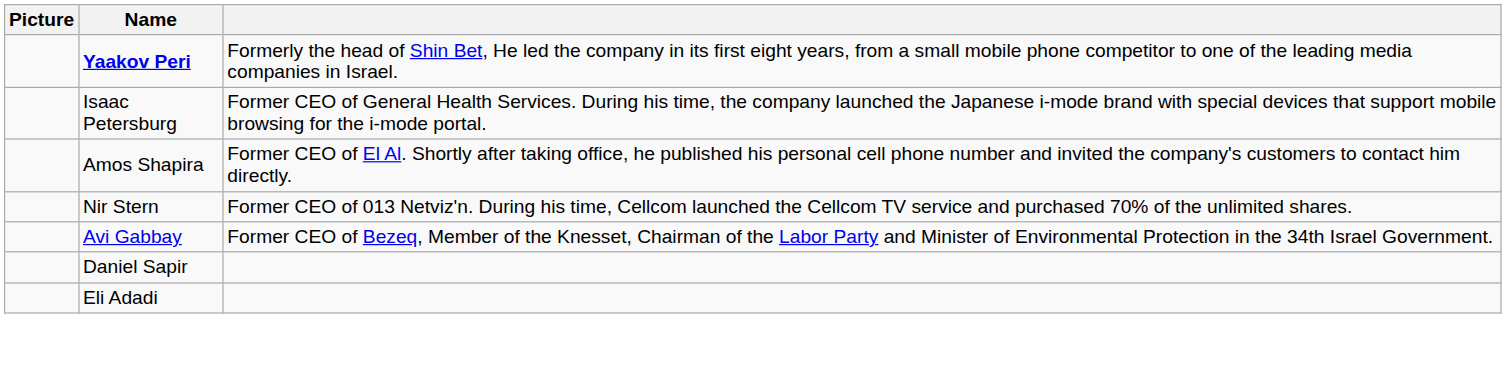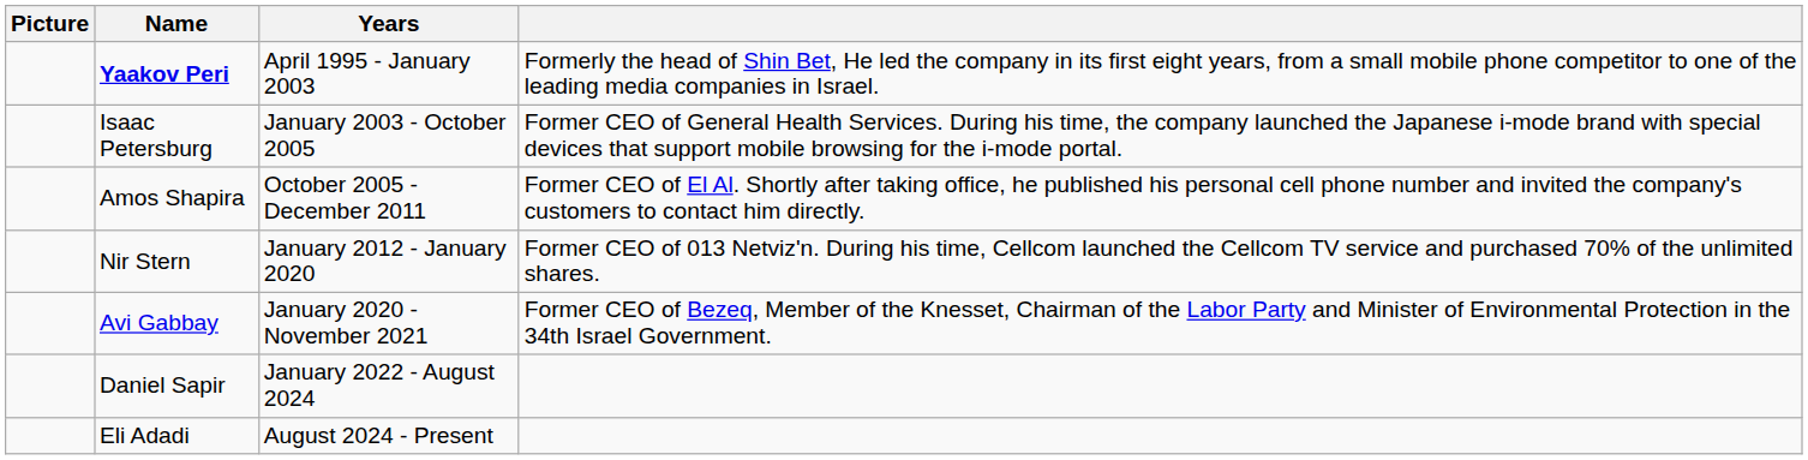+ column: Years | April 1995 - January 2003 | January 2003 - October 2005 | October 2005 - December 2011 | January 2012 - January 2020 | January 2020 - November 2021 | January 2022 - August 2024 | August 2024 - Present
